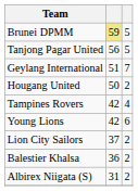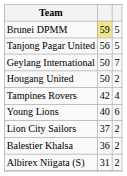Geylang International | column 2: 51 -> 50
Young Lions | column 2: 42 -> 40
